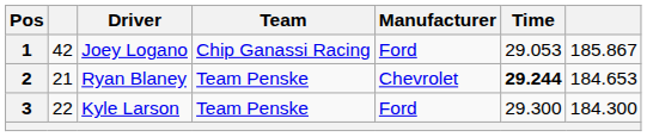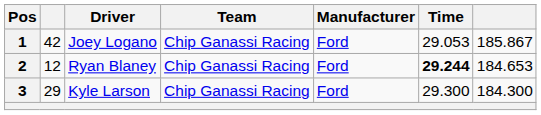2 | column 2: 21 -> 12
2 | Team: Team Penske -> Chip Ganassi Racing
2 | Manufacturer: Chevrolet -> Ford
3 | column 2: 22 -> 29
3 | Team: Team Penske -> Chip Ganassi Racing
